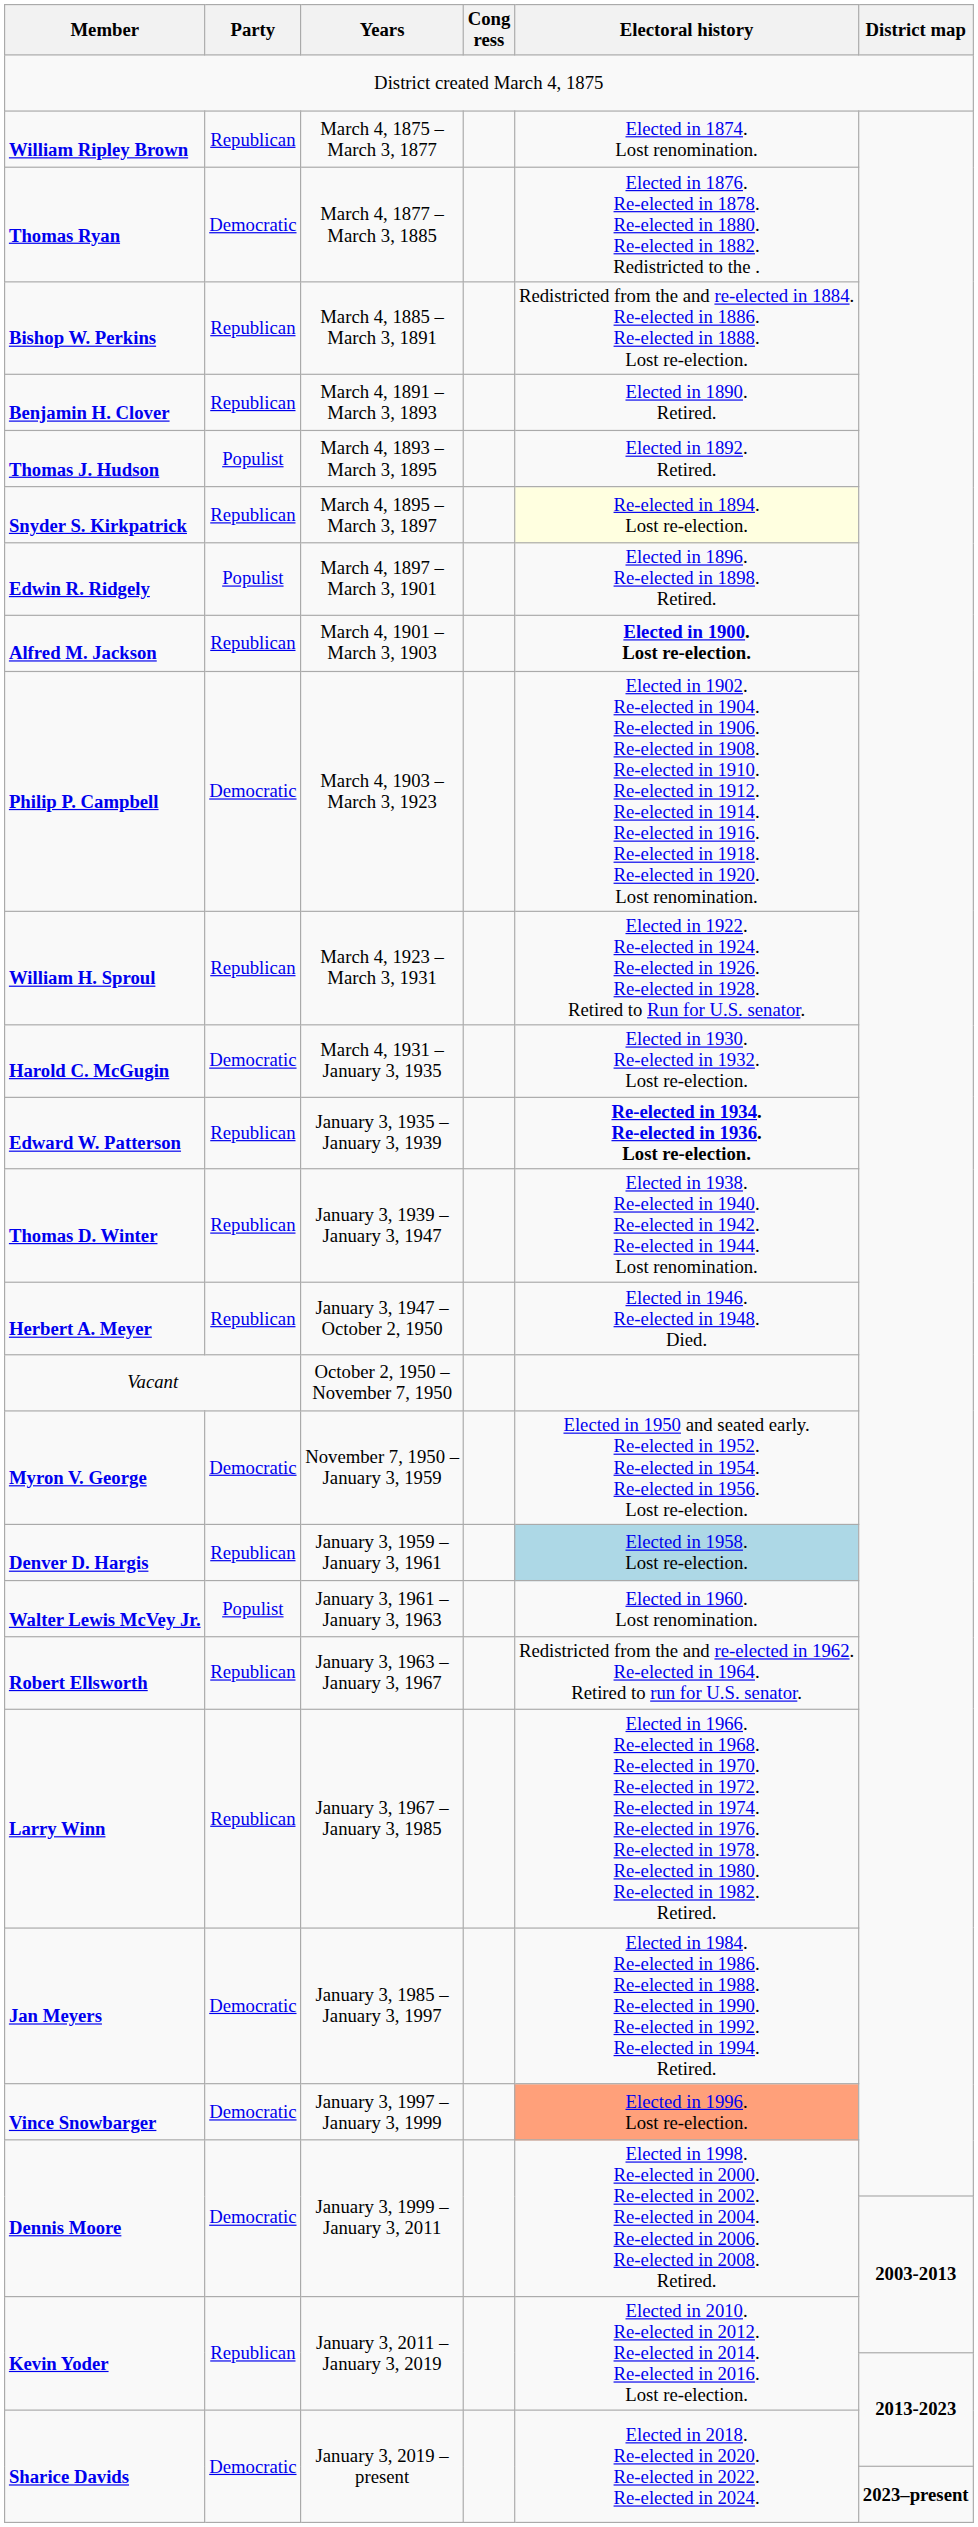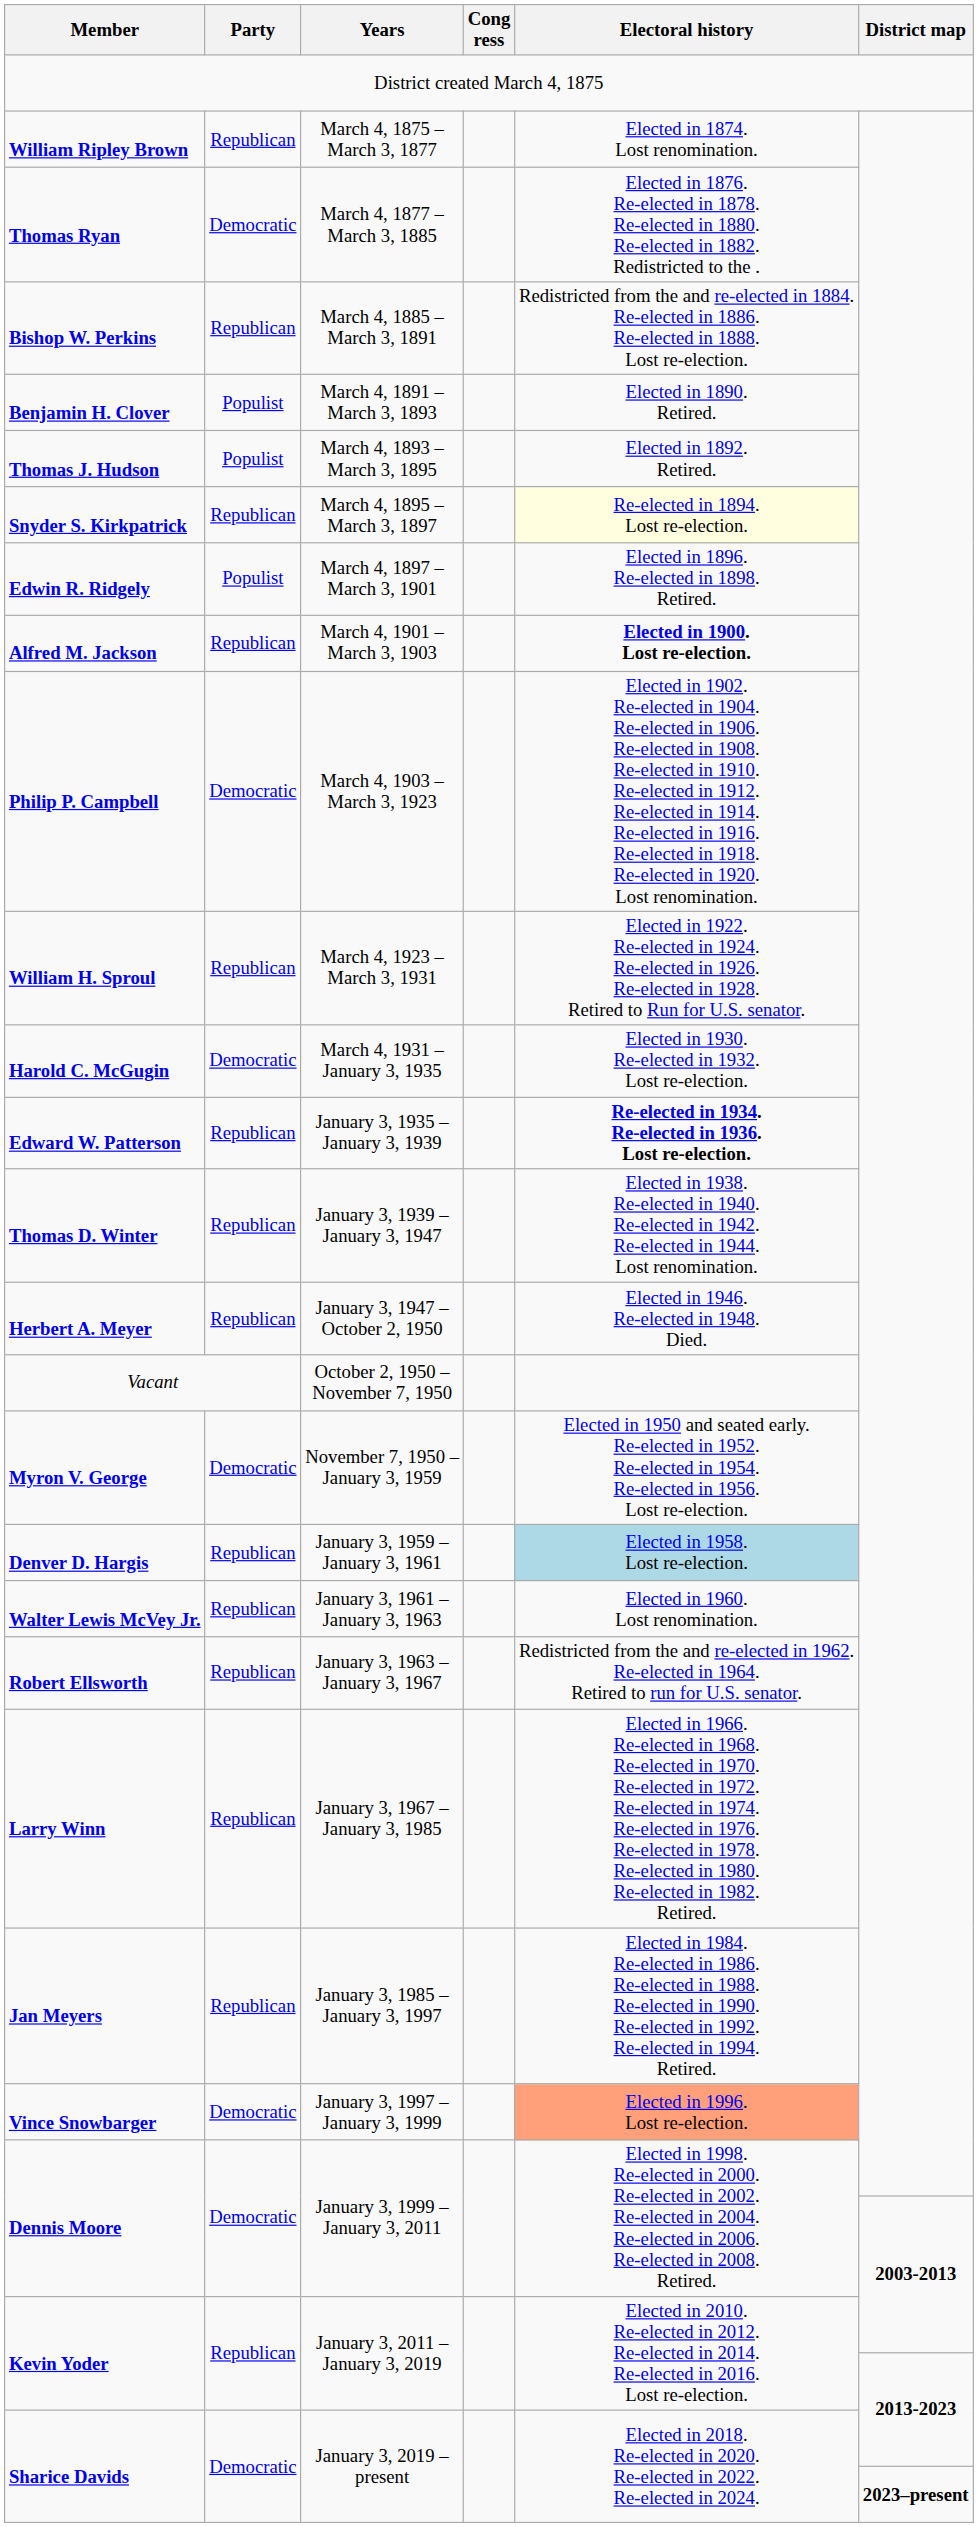Benjamin H. Clover | Party: Republican -> Populist
Walter Lewis McVey Jr. | Party: Populist -> Republican
Jan Meyers | Party: Democratic -> Republican
